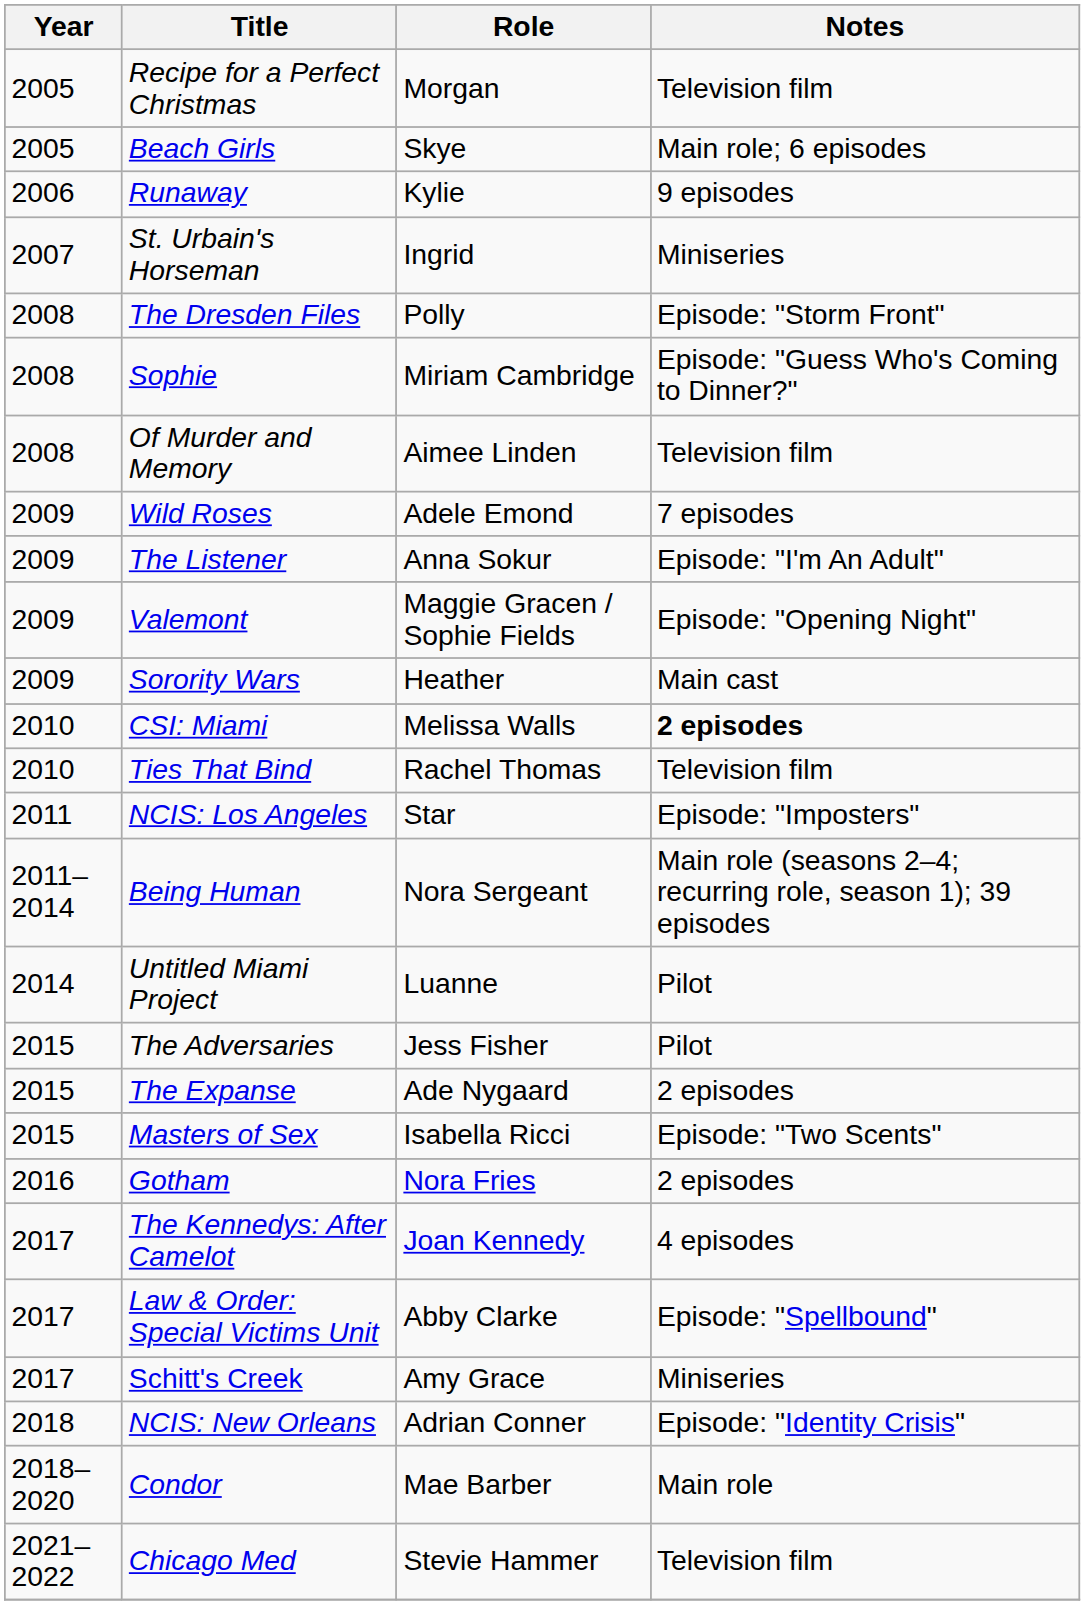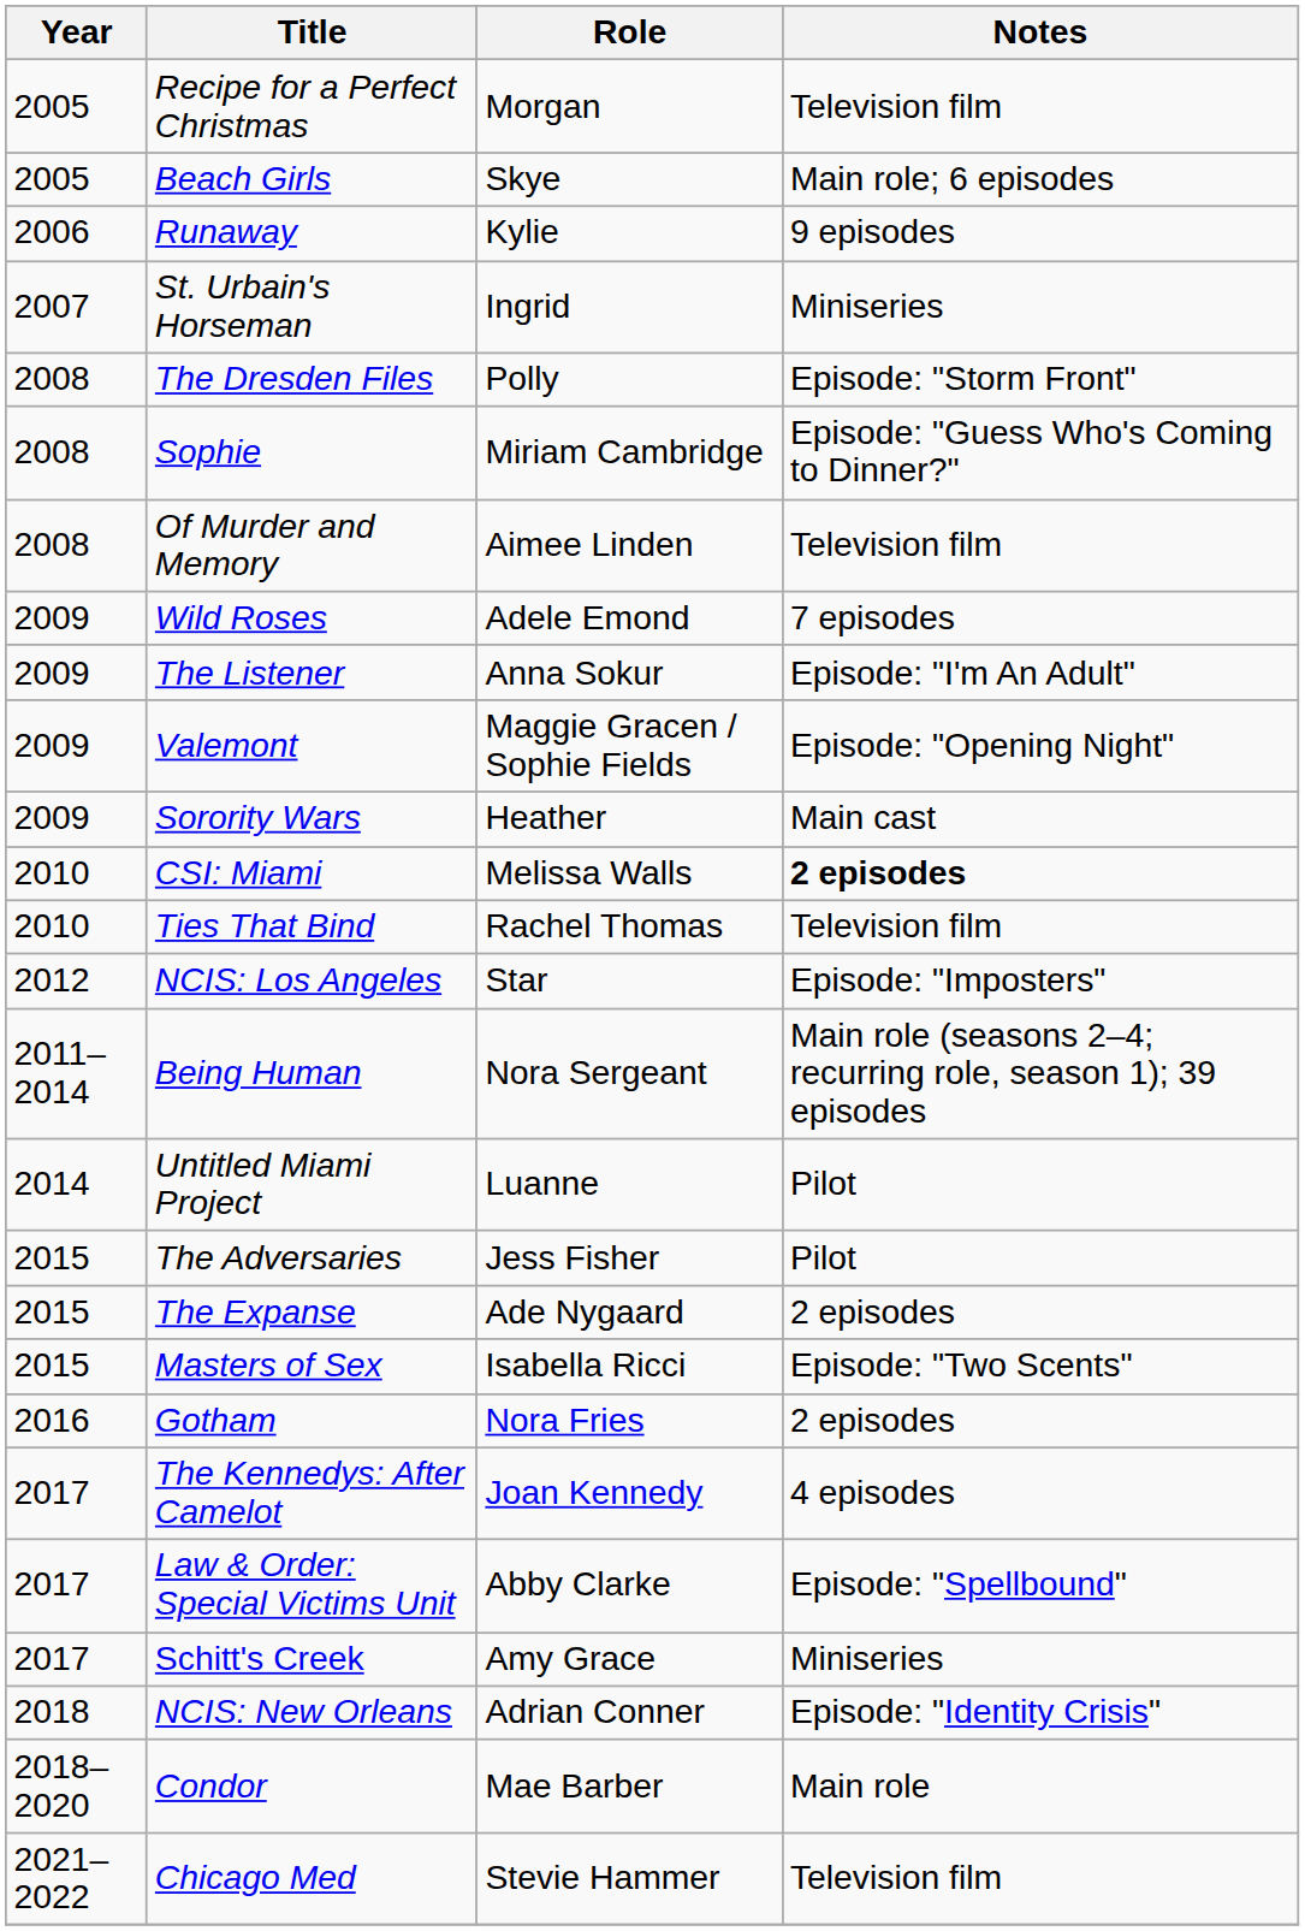NCIS: Los Angeles | Year: 2011 -> 2012
